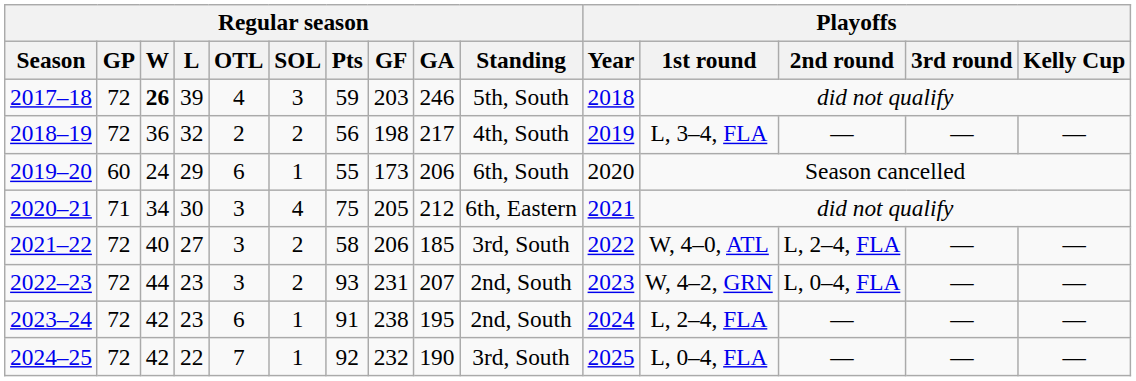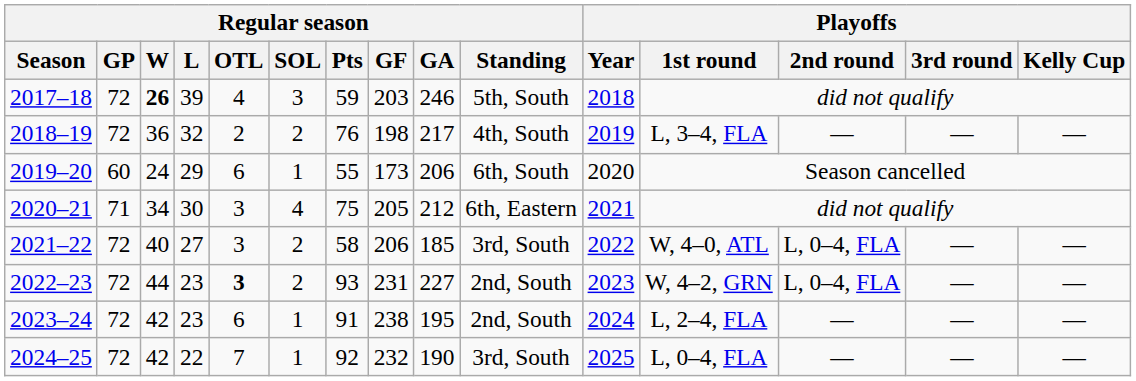2018–19 | Regular season / Pts: 56 -> 76
2021–22 | Playoffs / 2nd round: L, 2–4, FLA -> L, 0–4, FLA
2022–23 | Regular season / OTL: normal -> bold
2022–23 | Regular season / GA: 207 -> 227
